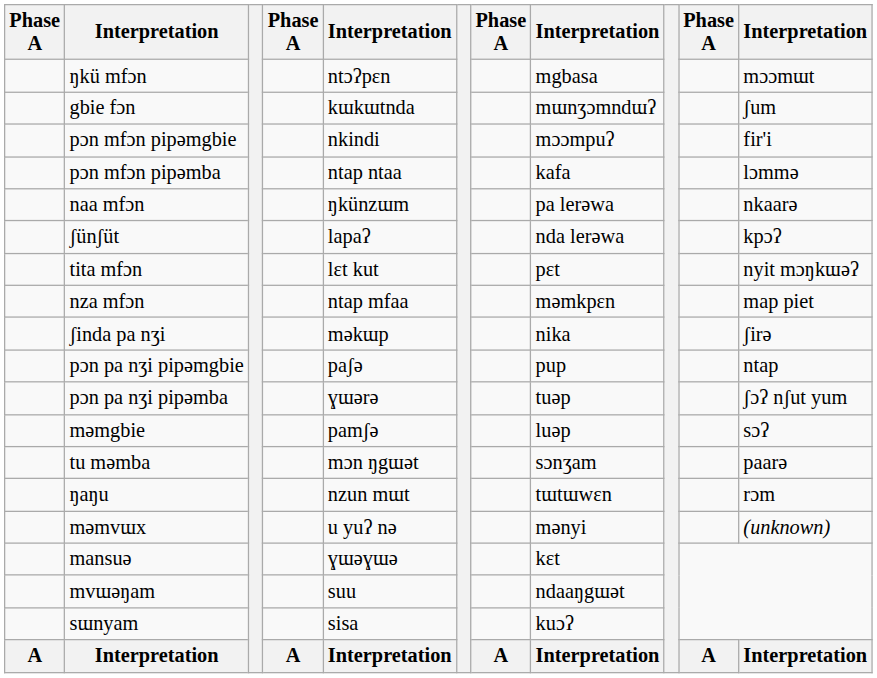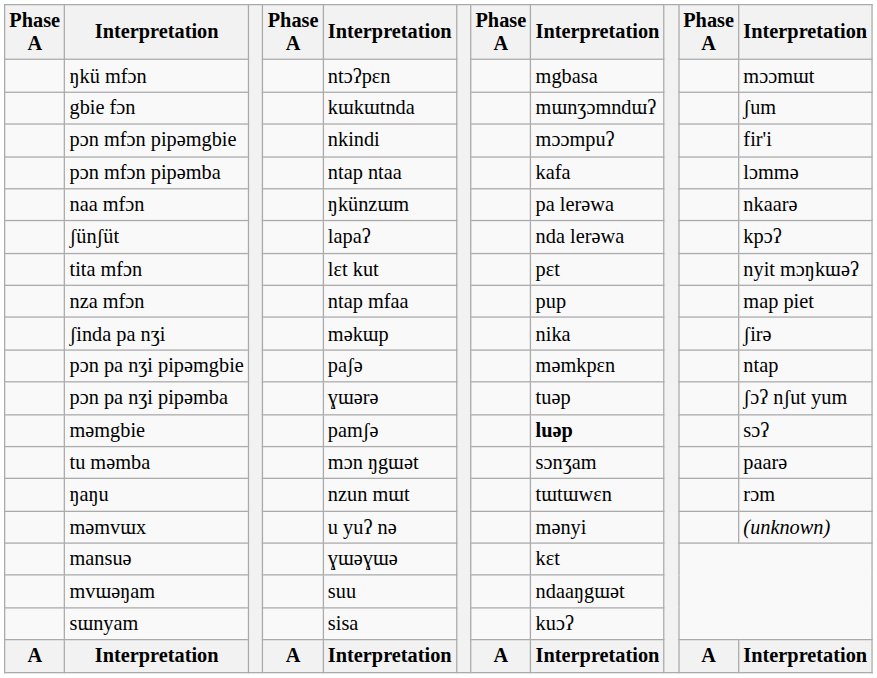nza mfɔn | column 8: məmkpɛn -> pup
pɔn pa nʒi pipəmgbie | column 8: pup -> məmkpɛn
məmgbie | column 8: normal -> bold
